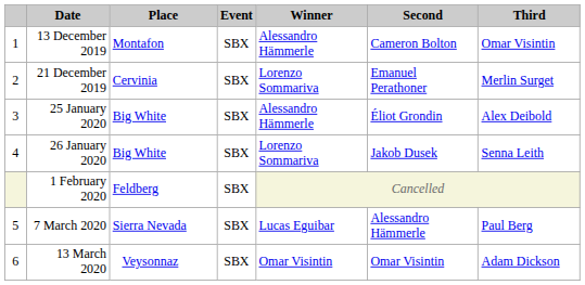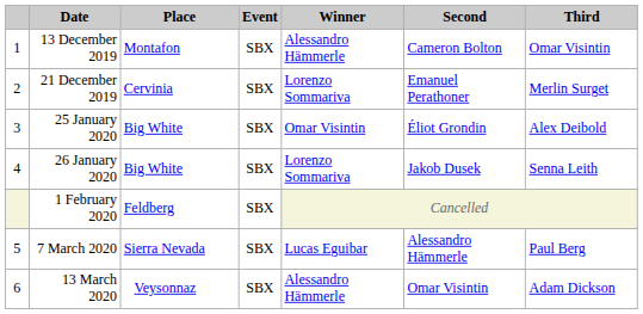25 January 2020 | Winner: Alessandro Hämmerle -> Omar Visintin
13 March 2020 | Winner: Omar Visintin -> Alessandro Hämmerle
